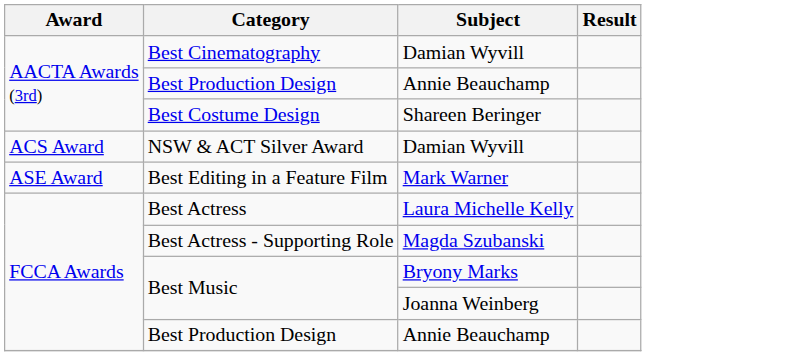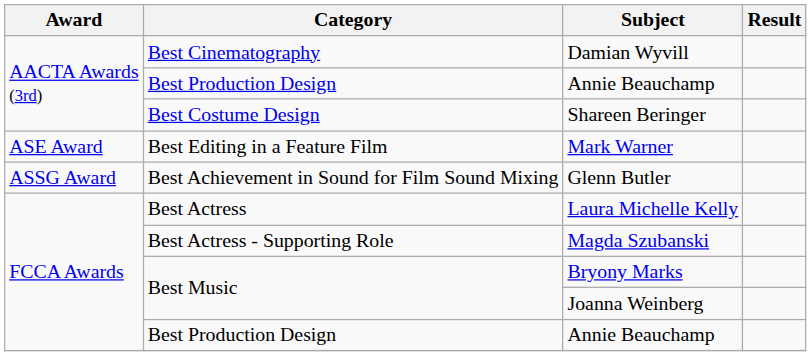- row: ACS Award | NSW & ACT Silver Award | Damian Wyvill
+ row: ASSG Award | Best Achievement in Sound for Film Sound Mixing | Glenn Butler
